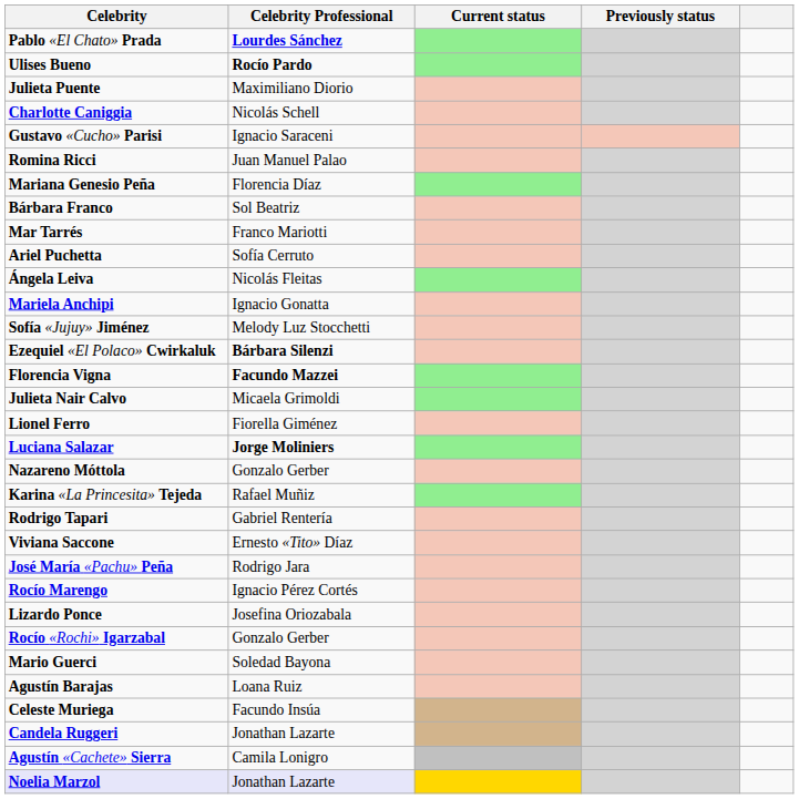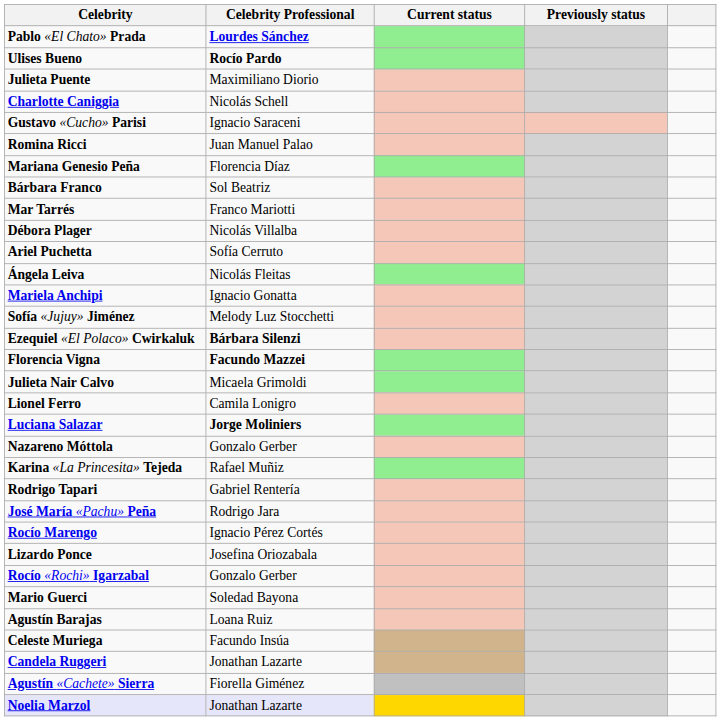+ row: Débora Plager | Nicolás Villalba
Lionel Ferro | Celebrity Professional: Fiorella Giménez -> Camila Lonigro
- row: Viviana Saccone | Ernesto «Tito» Díaz
Agustín «Cachete» Sierra | Celebrity Professional: Camila Lonigro -> Fiorella Giménez
